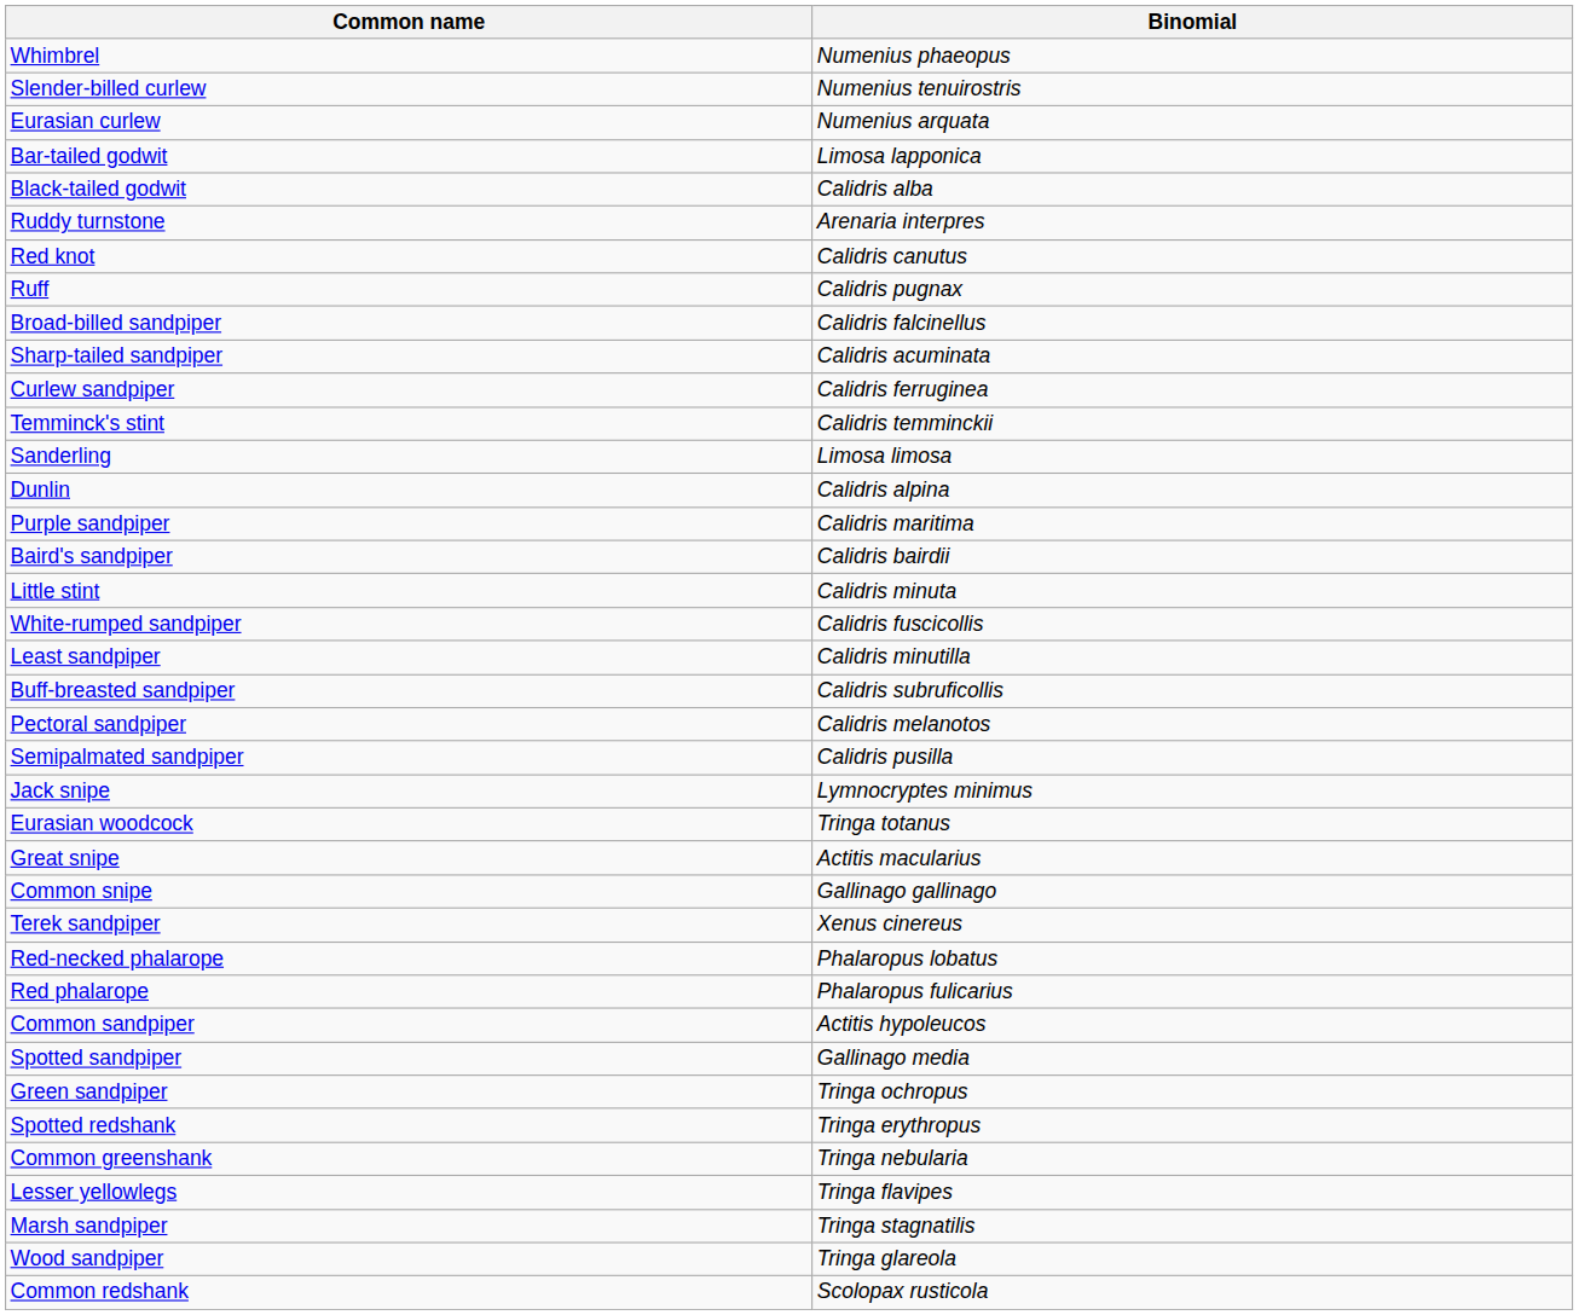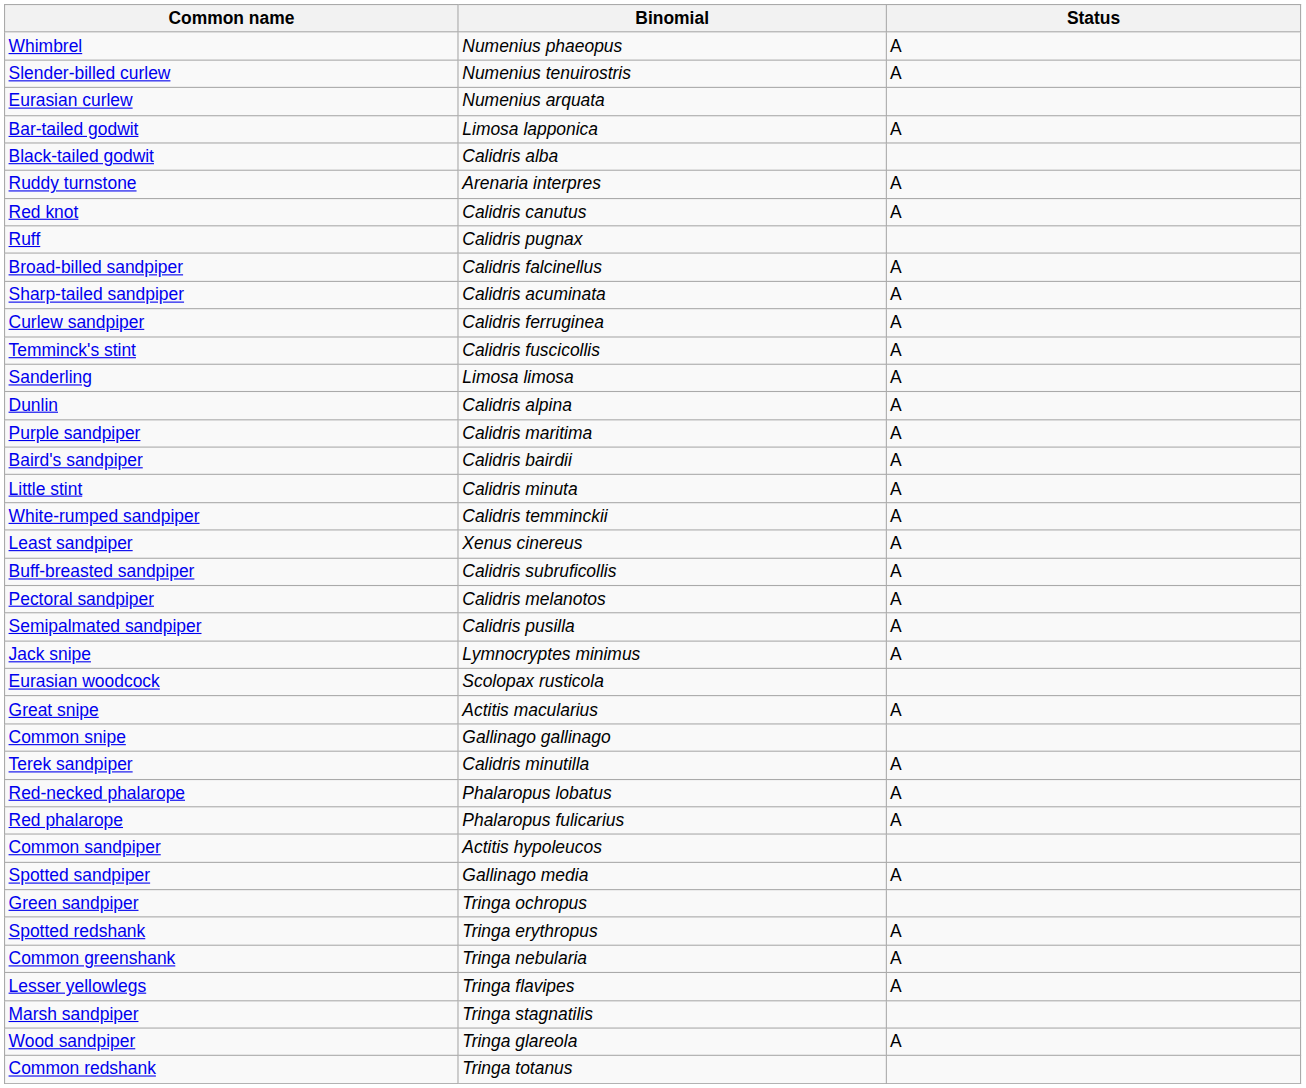+ column: Status | A | A | A | A | A | A | A | A | A | A | A | A | A | A | A | A | A | A | A | A | A | A | A | A | A | A | A | A | A
Temminck's stint | Binomial: Calidris temminckii -> Calidris fuscicollis
White-rumped sandpiper | Binomial: Calidris fuscicollis -> Calidris temminckii
Least sandpiper | Binomial: Calidris minutilla -> Xenus cinereus
Eurasian woodcock | Binomial: Tringa totanus -> Scolopax rusticola
Terek sandpiper | Binomial: Xenus cinereus -> Calidris minutilla
Common redshank | Binomial: Scolopax rusticola -> Tringa totanus
